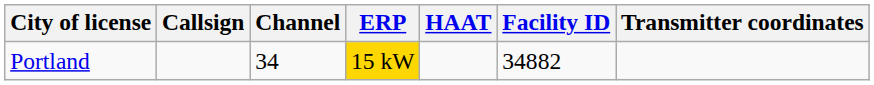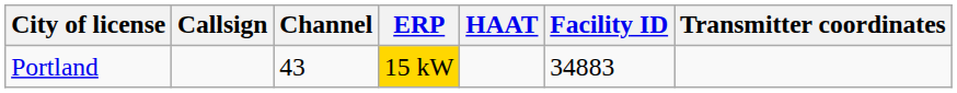Portland | Channel: 34 -> 43
Portland | Facility ID: 34882 -> 34883
